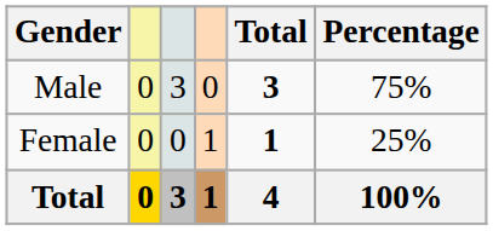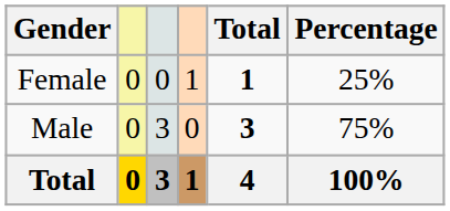rows swapped: Female <-> Male
